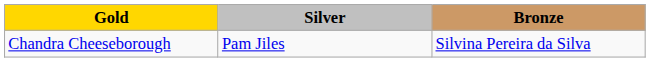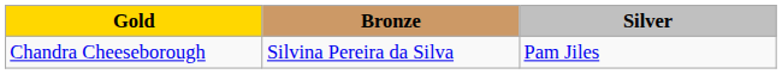columns swapped: Silver <-> Bronze
